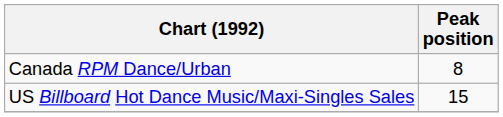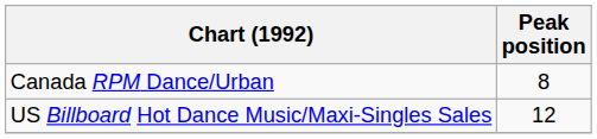US Billboard Hot Dance Music/Maxi-Singles Sales | Peak position: 15 -> 12
